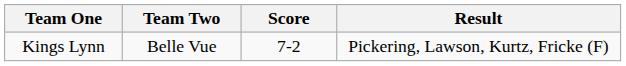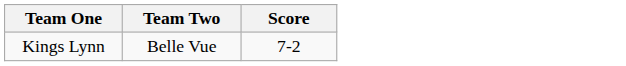- column: Result | Pickering, Lawson, Kurtz, Fricke (F)
